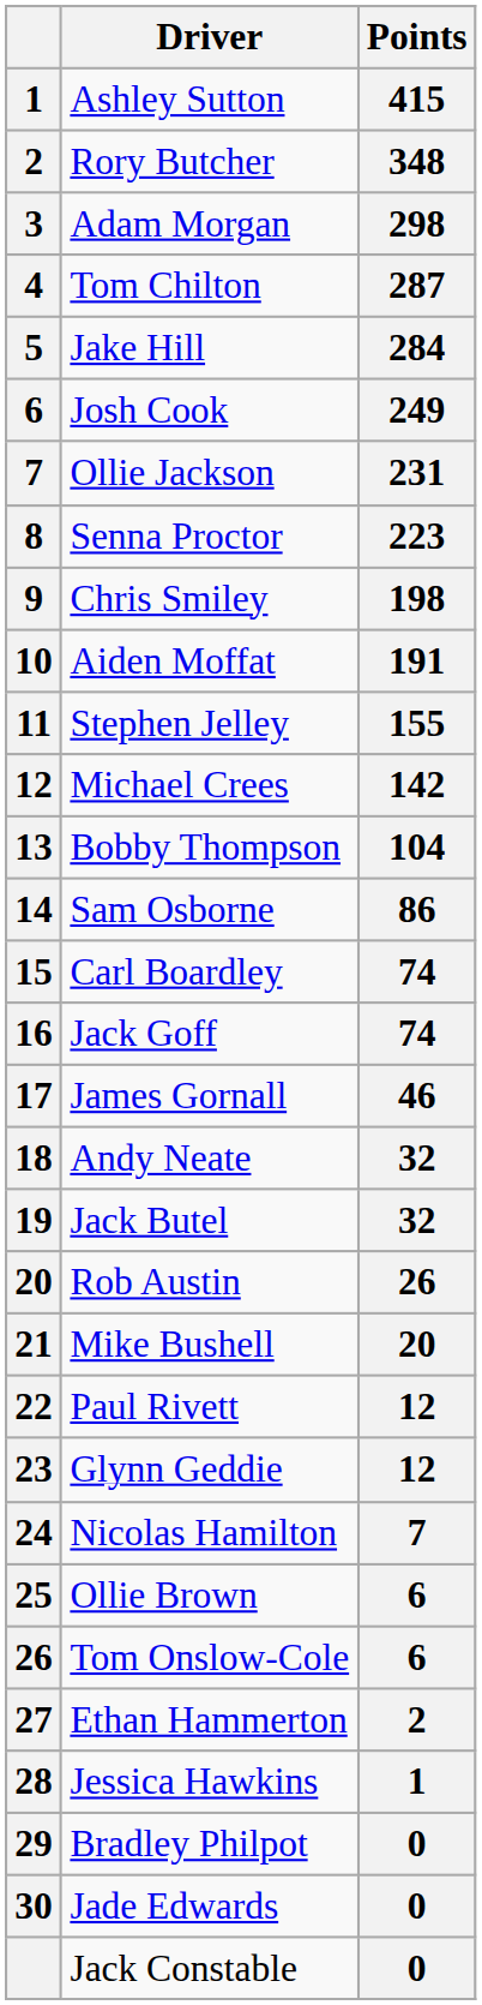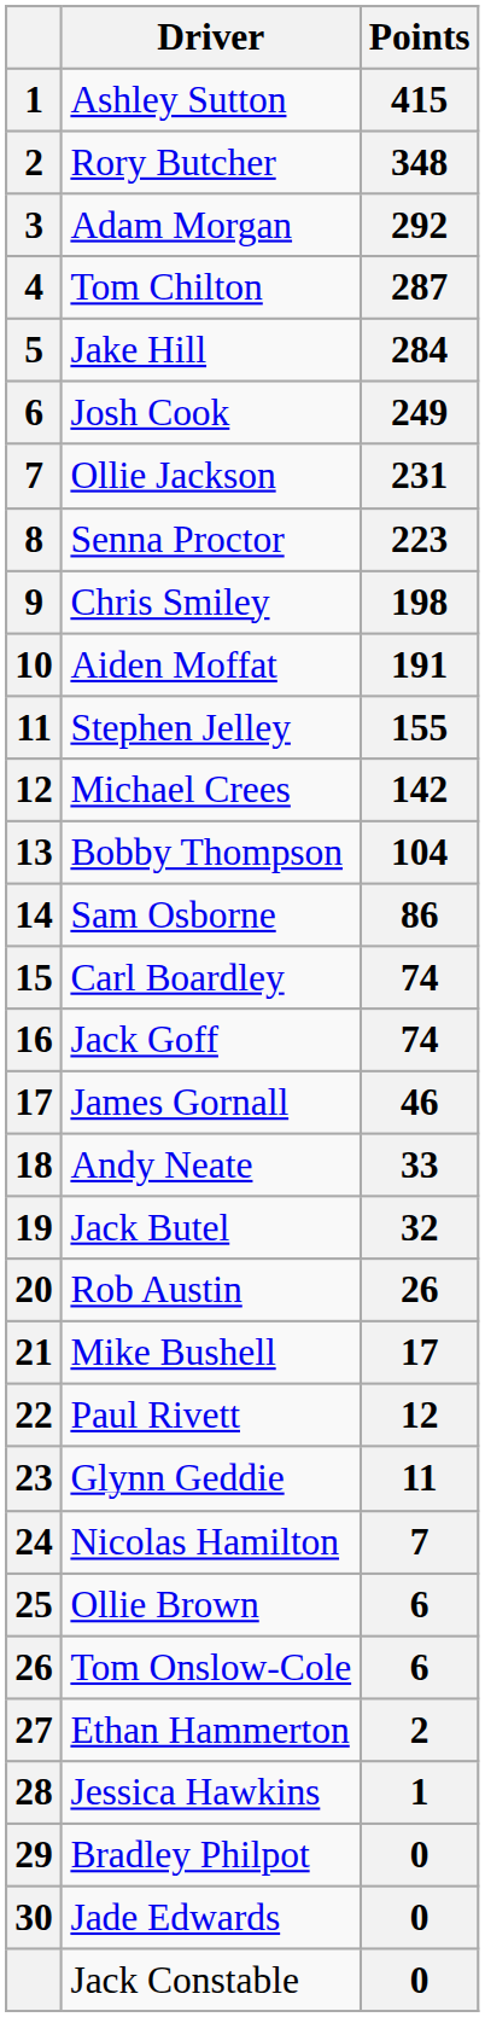Adam Morgan | Points: 298 -> 292
Andy Neate | Points: 32 -> 33
Mike Bushell | Points: 20 -> 17
Glynn Geddie | Points: 12 -> 11
